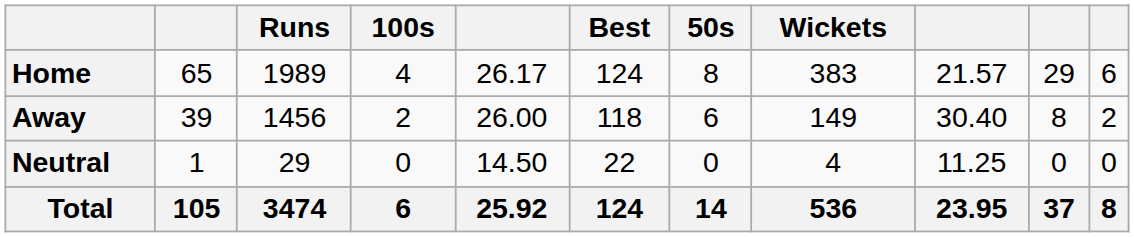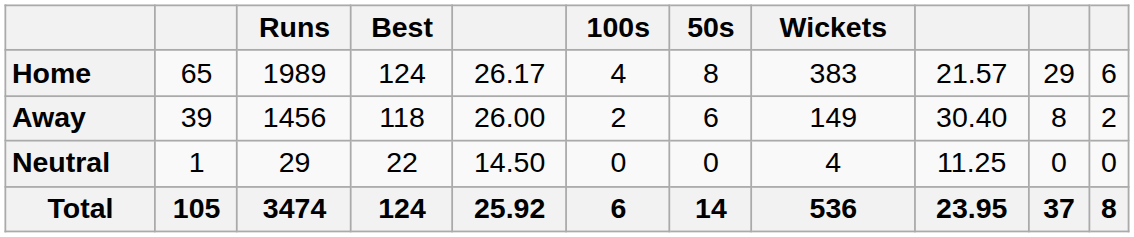columns swapped: Best <-> 100s
